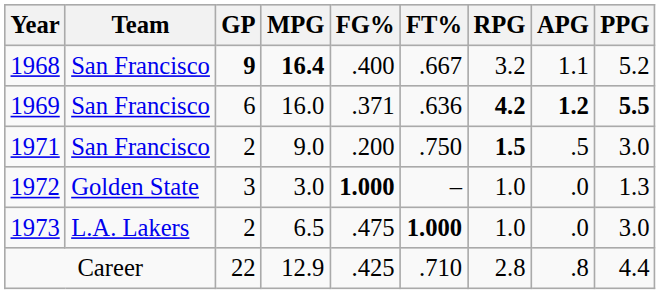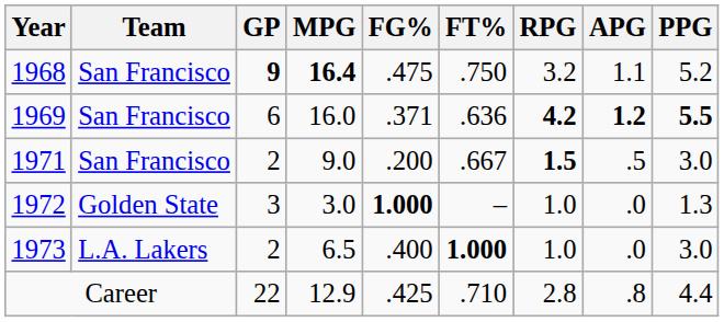1968 | FG%: .400 -> .475
1968 | FT%: .667 -> .750
1971 | FT%: .750 -> .667
1973 | FG%: .475 -> .400
